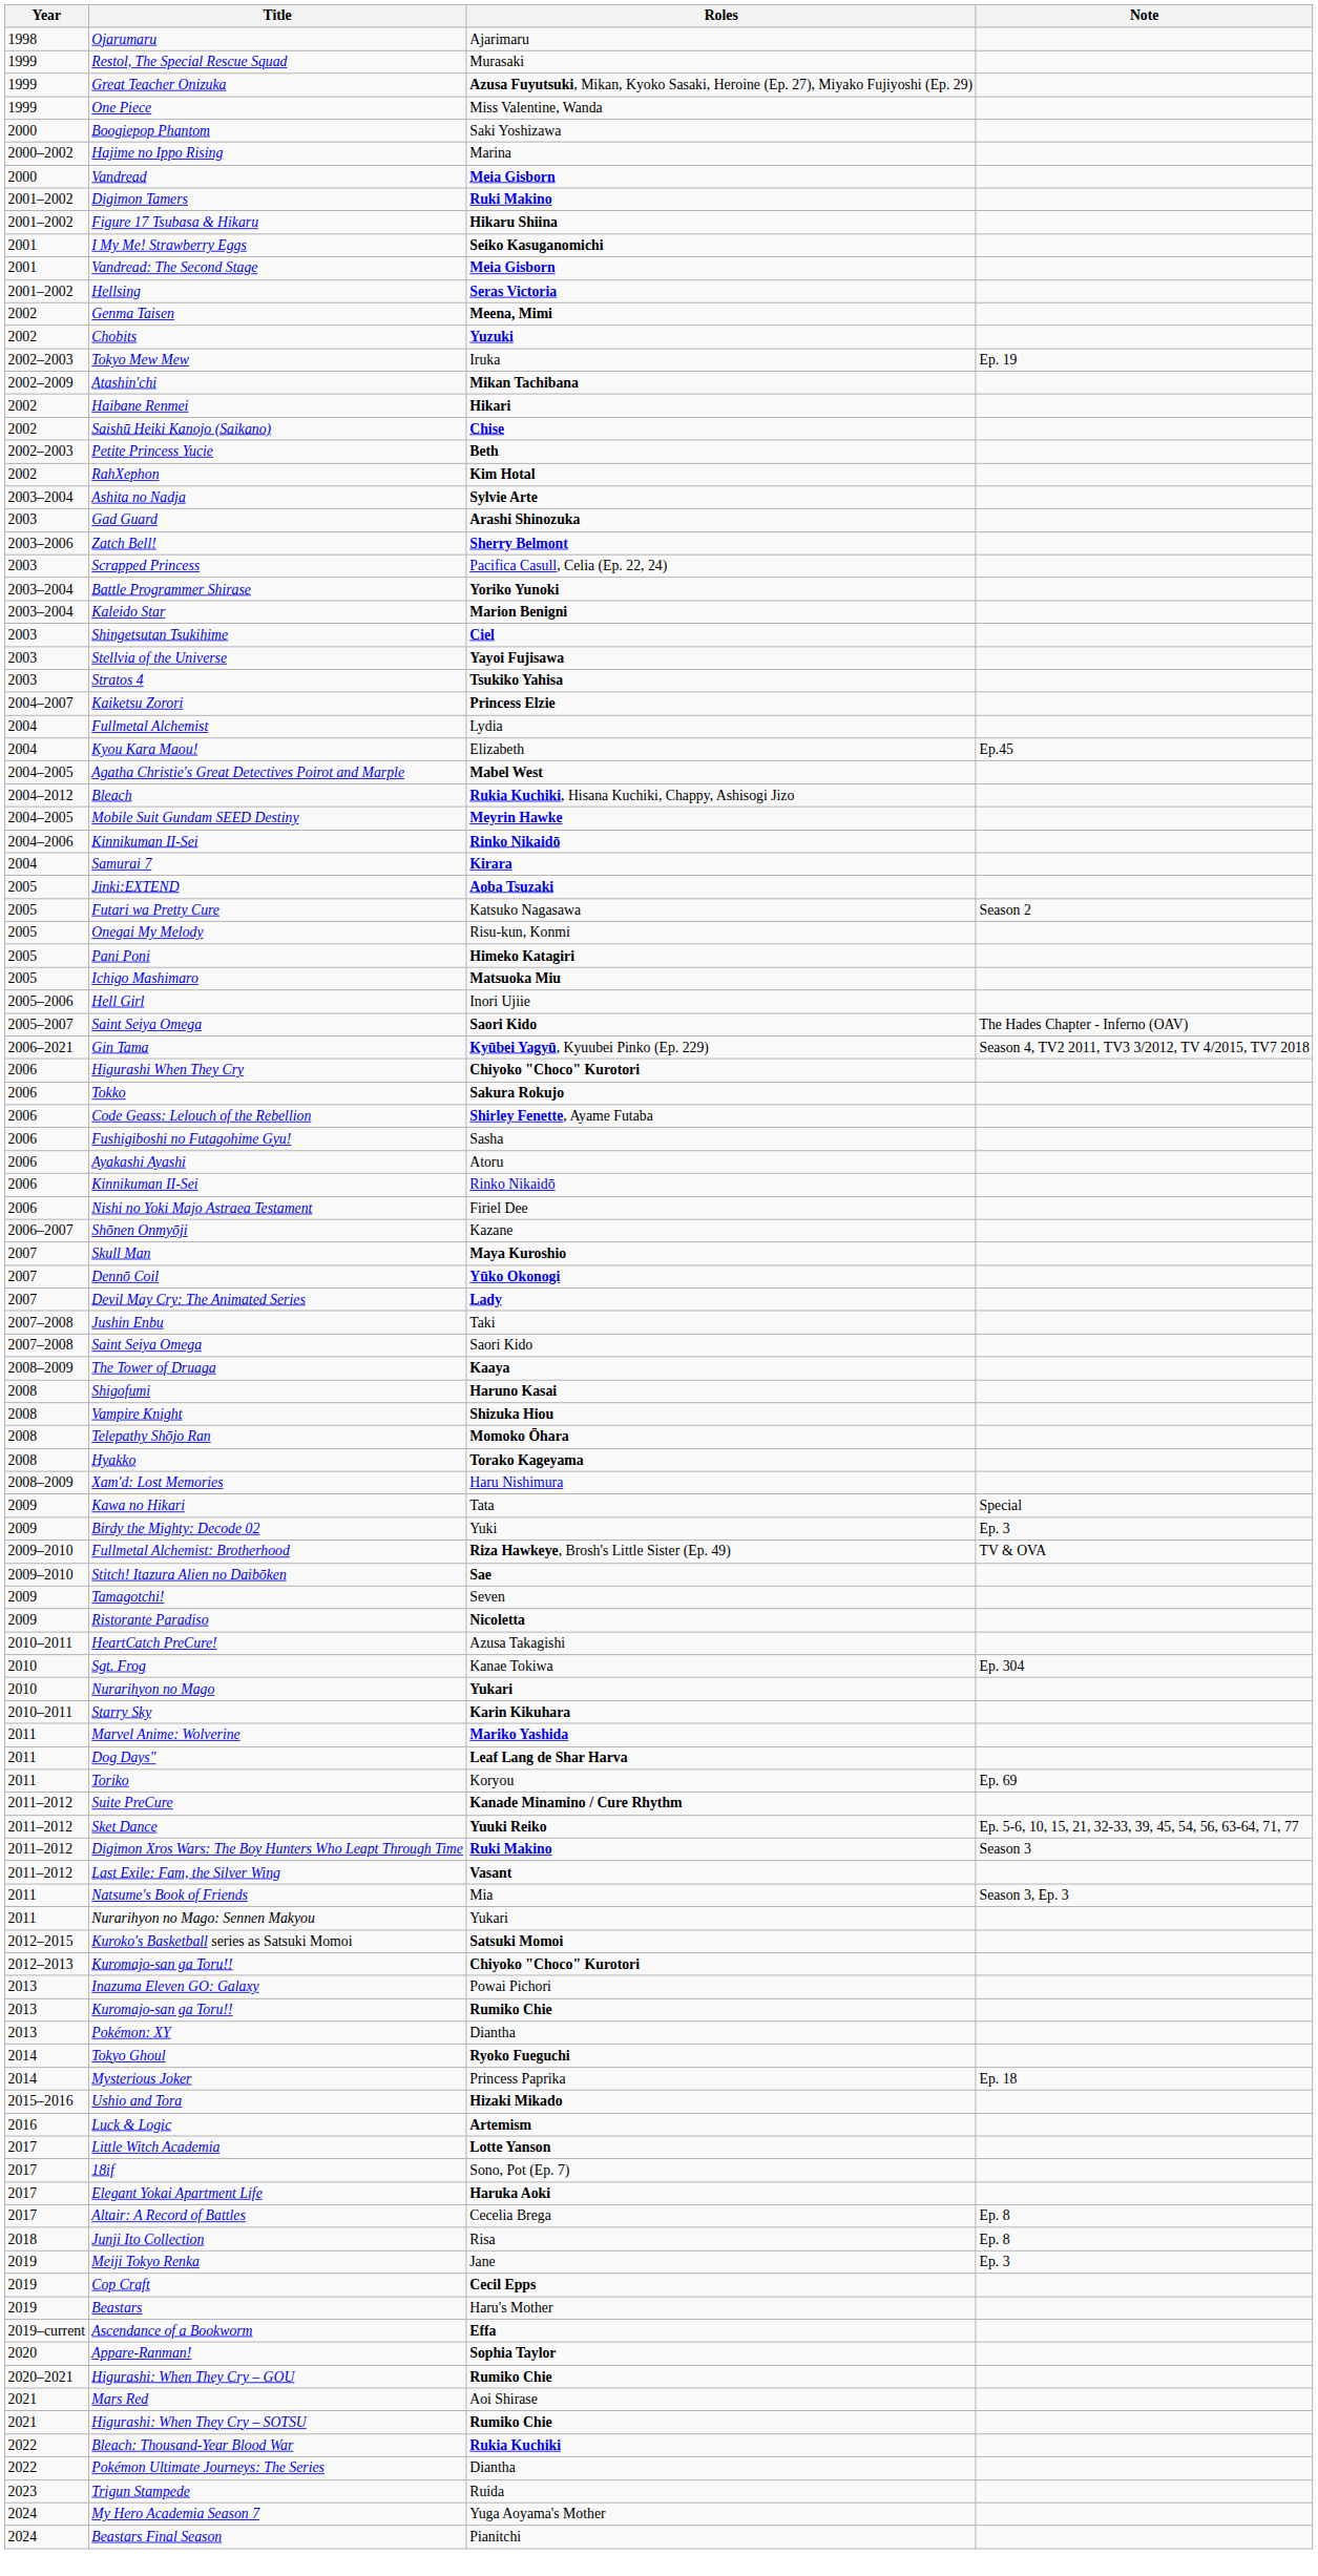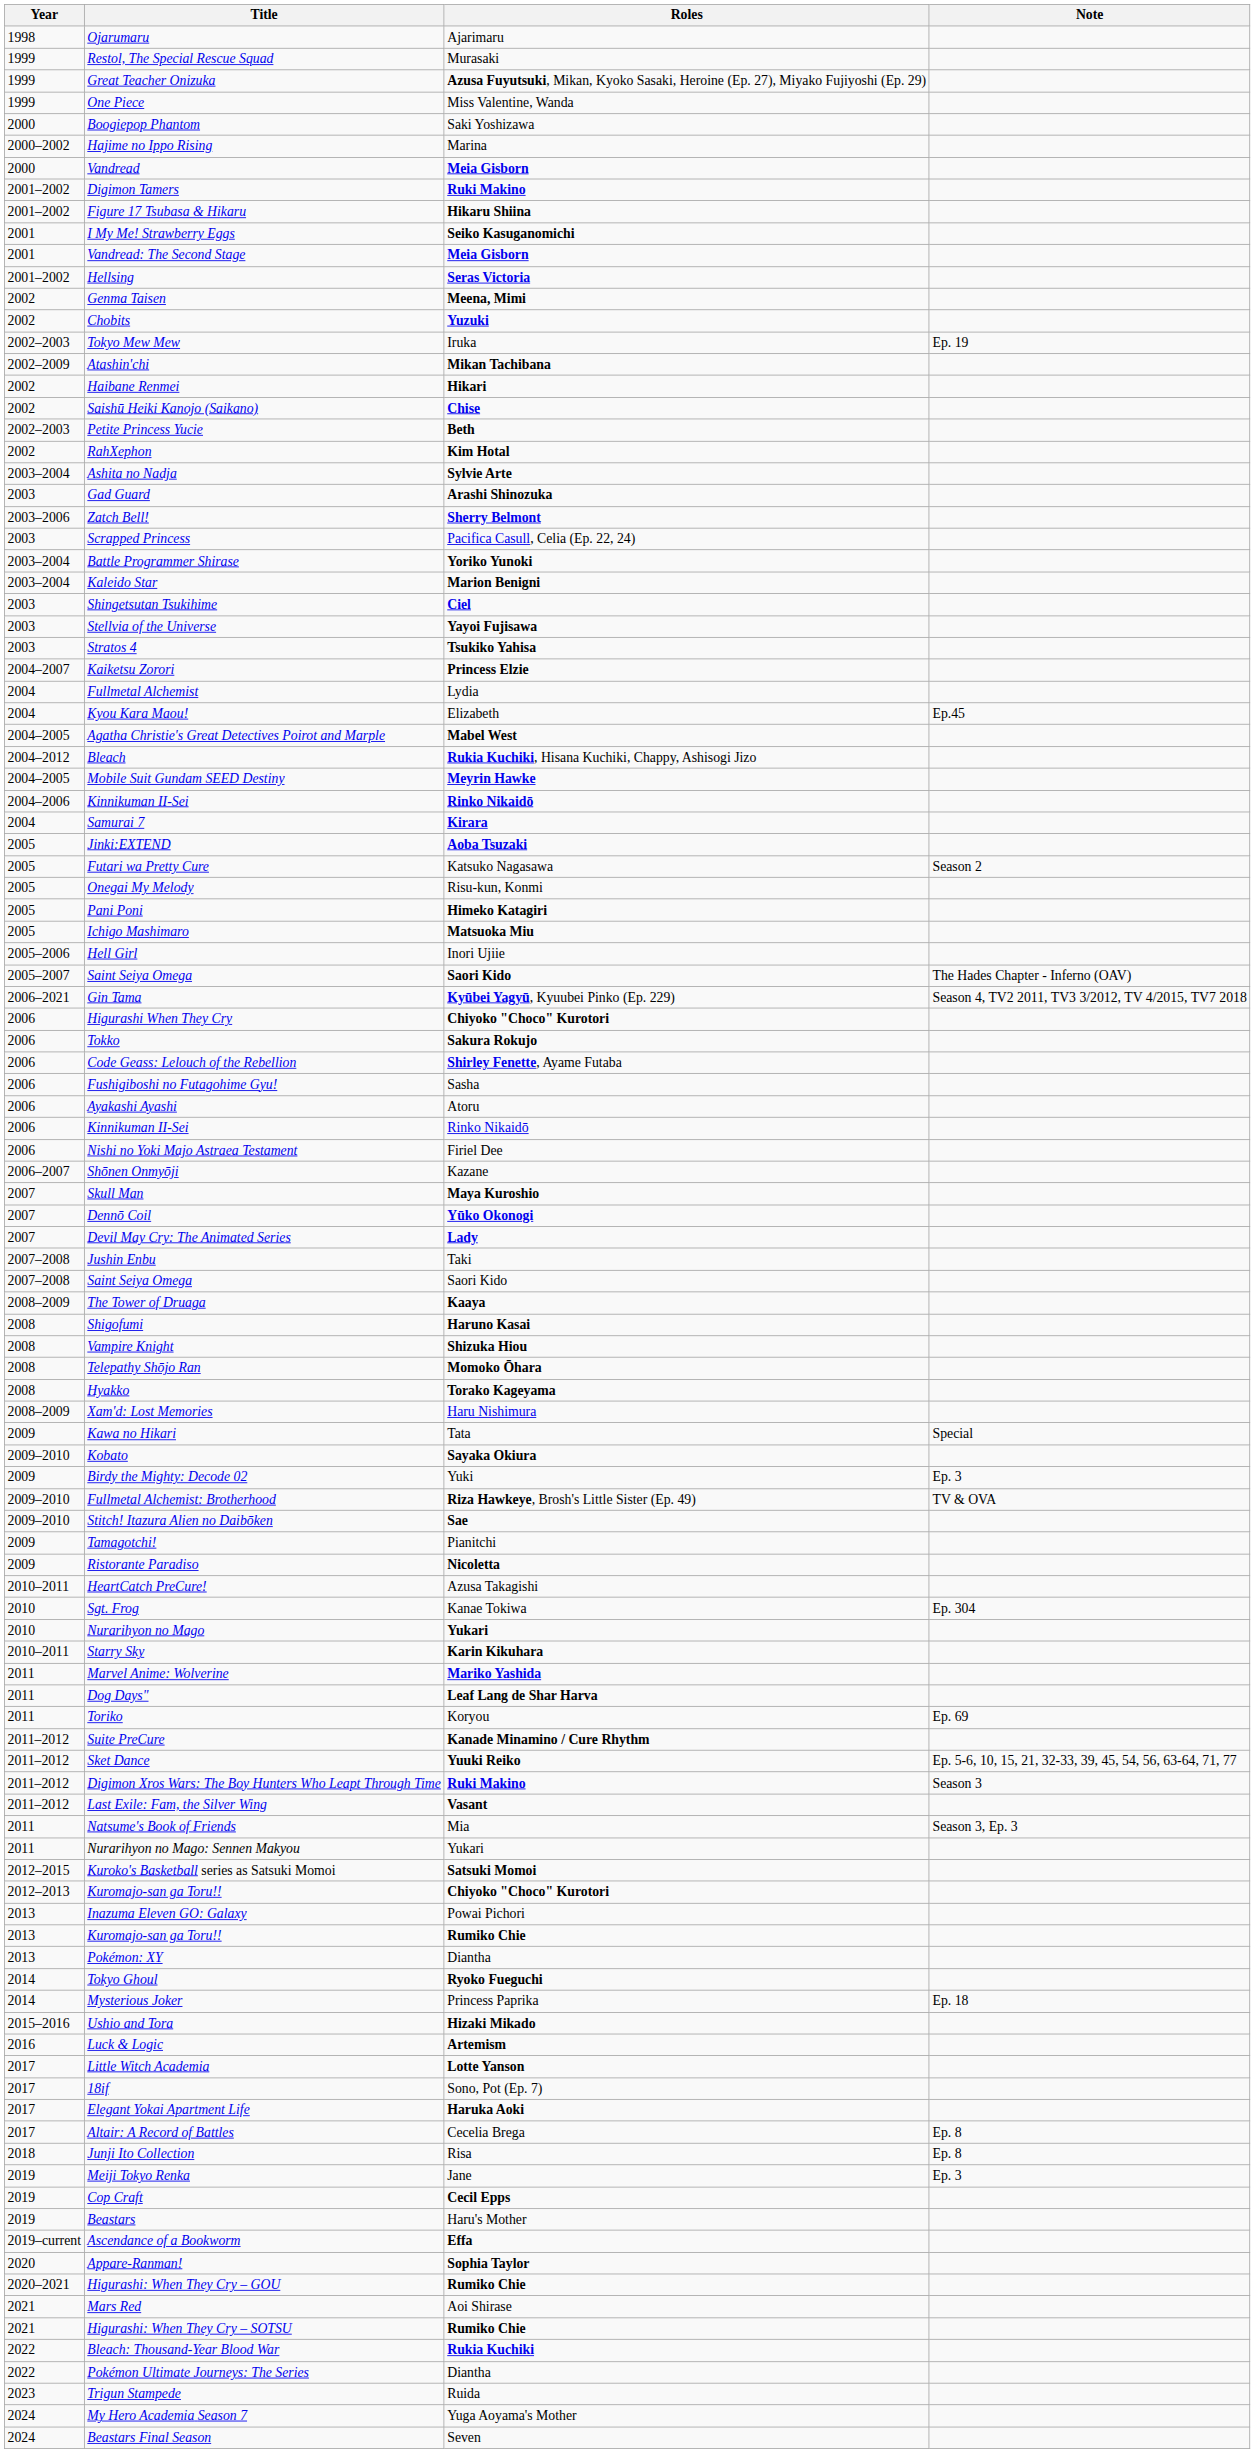+ row: 2009–2010 | Kobato | Sayaka Okiura
Tamagotchi! | Roles: Seven -> Pianitchi
Beastars Final Season | Roles: Pianitchi -> Seven
